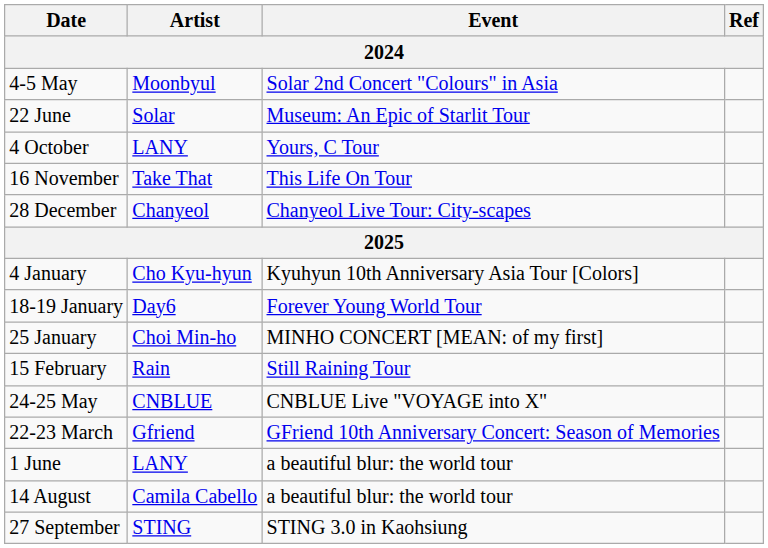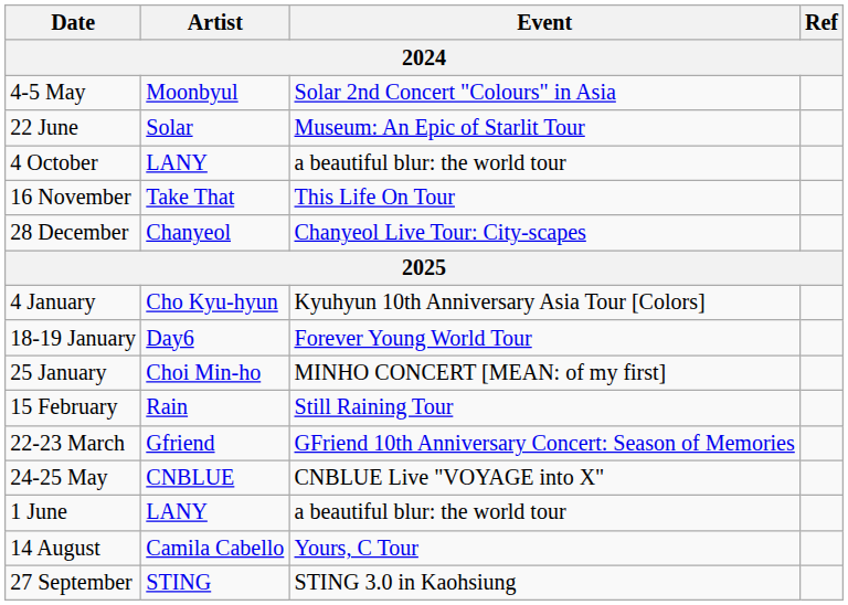4 October | Event: Yours, C Tour -> a beautiful blur: the world tour
rows swapped: 22-23 March <-> 24-25 May
14 August | Event: a beautiful blur: the world tour -> Yours, C Tour
